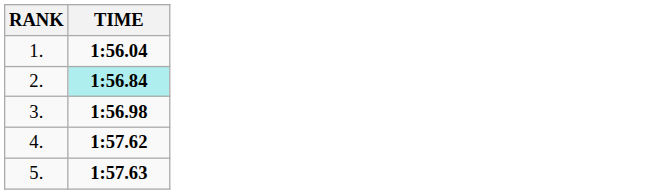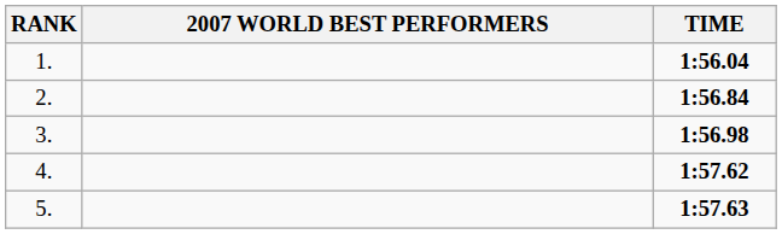+ column: 2007 WORLD BEST PERFORMERS
2. | TIME: paleturquoise background -> no background
